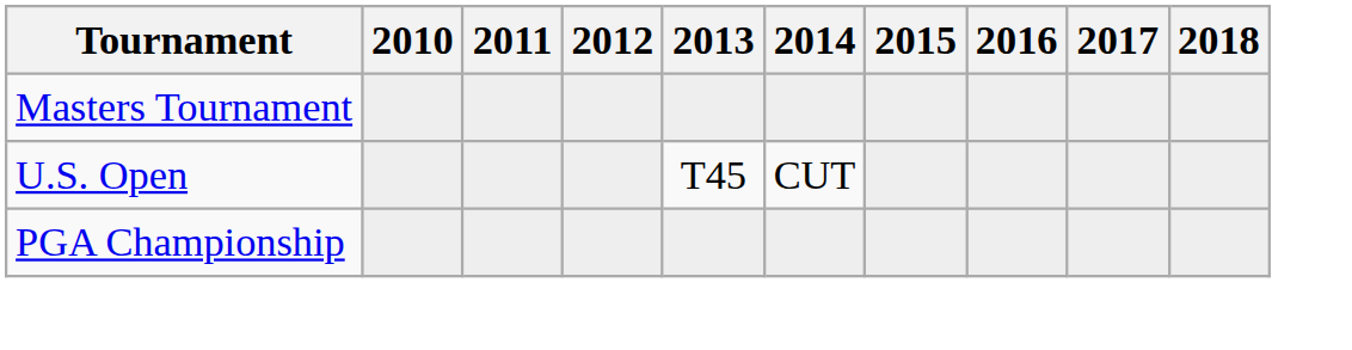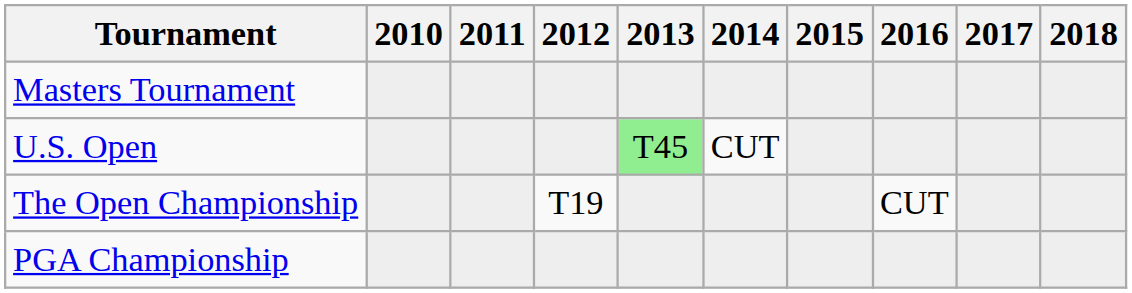U.S. Open | 2013: no background -> lightgreen background
+ row: The Open Championship | T19 | CUT
